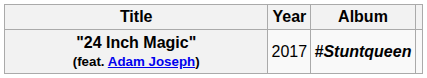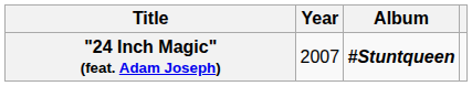"24 Inch Magic" (feat. Adam Joseph) | Year: 2017 -> 2007
